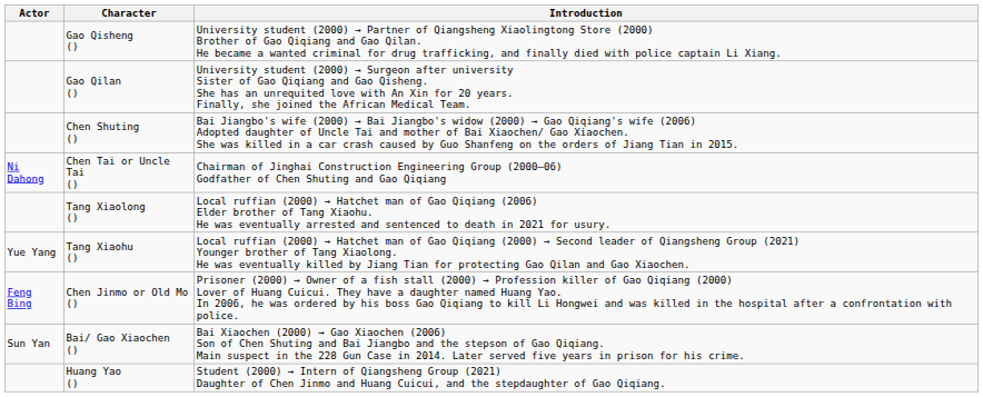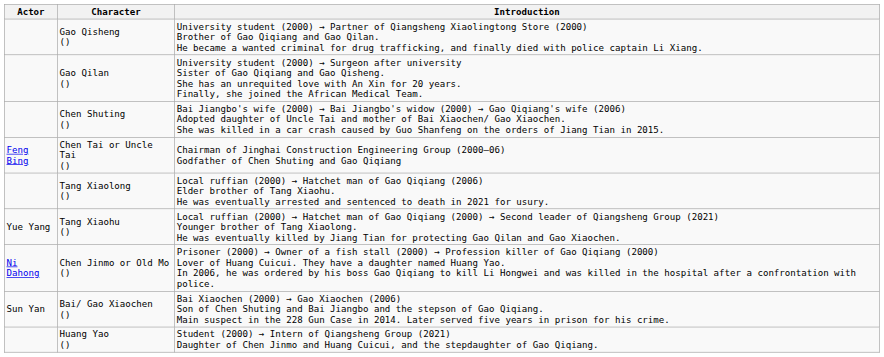Chen Tai or Uncle Tai () | Actor: Ni Dahong -> Feng Bing
Chen Jinmo or Old Mo () | Actor: Feng Bing -> Ni Dahong
